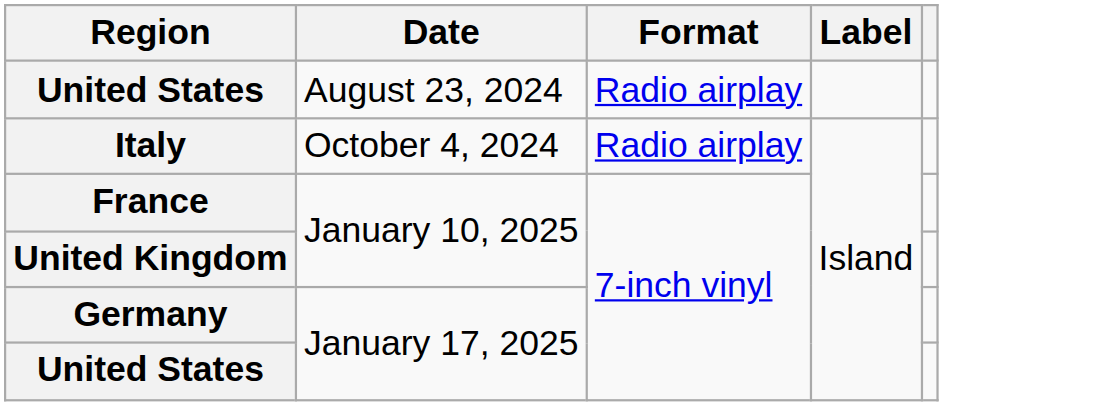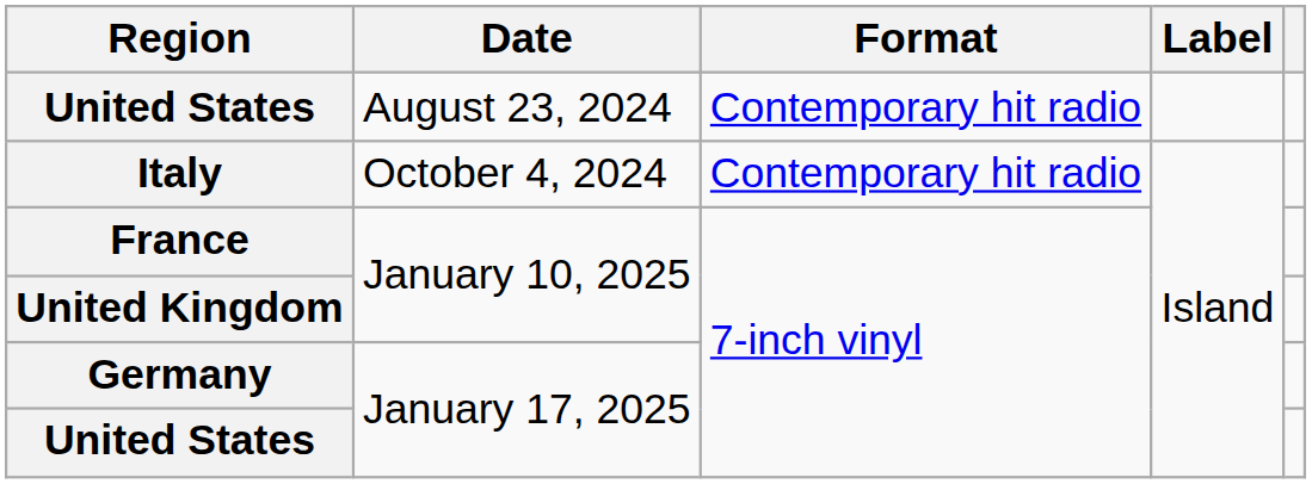United States / August 23, 2024 | Format: Radio airplay -> Contemporary hit radio
Italy | Format: Radio airplay -> Contemporary hit radio
